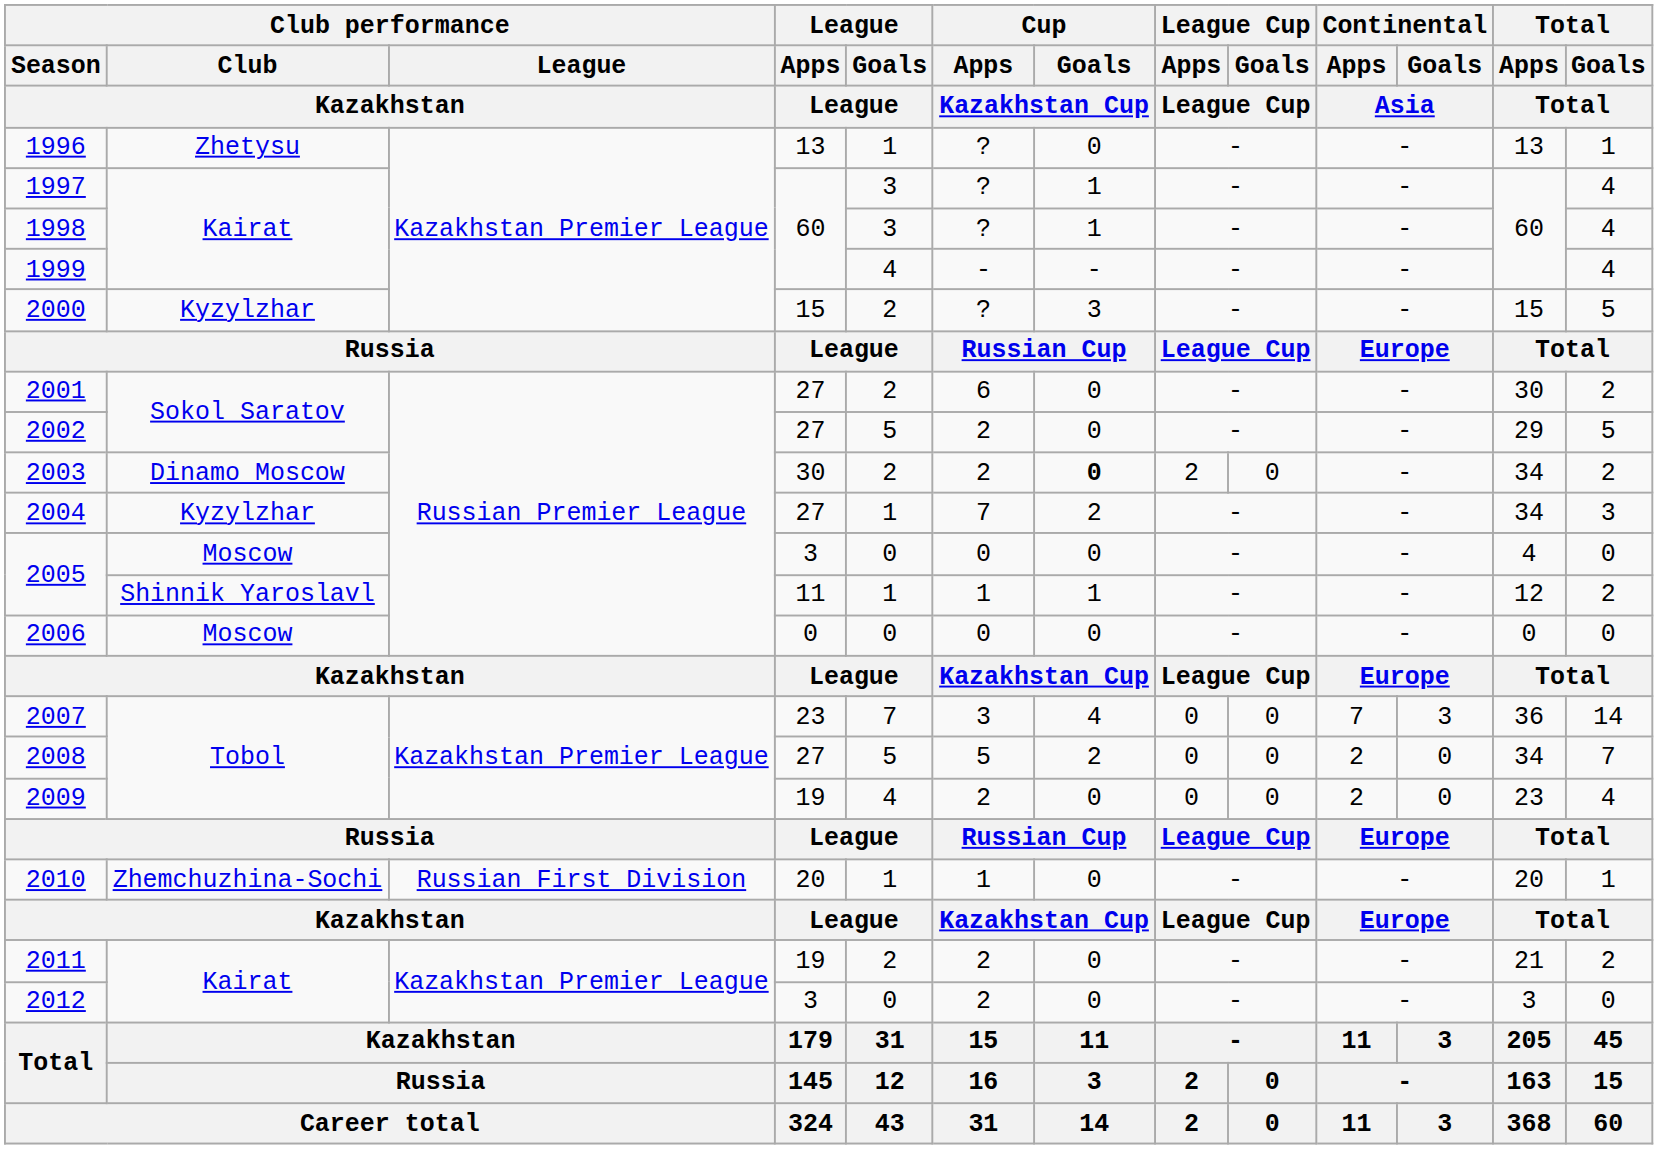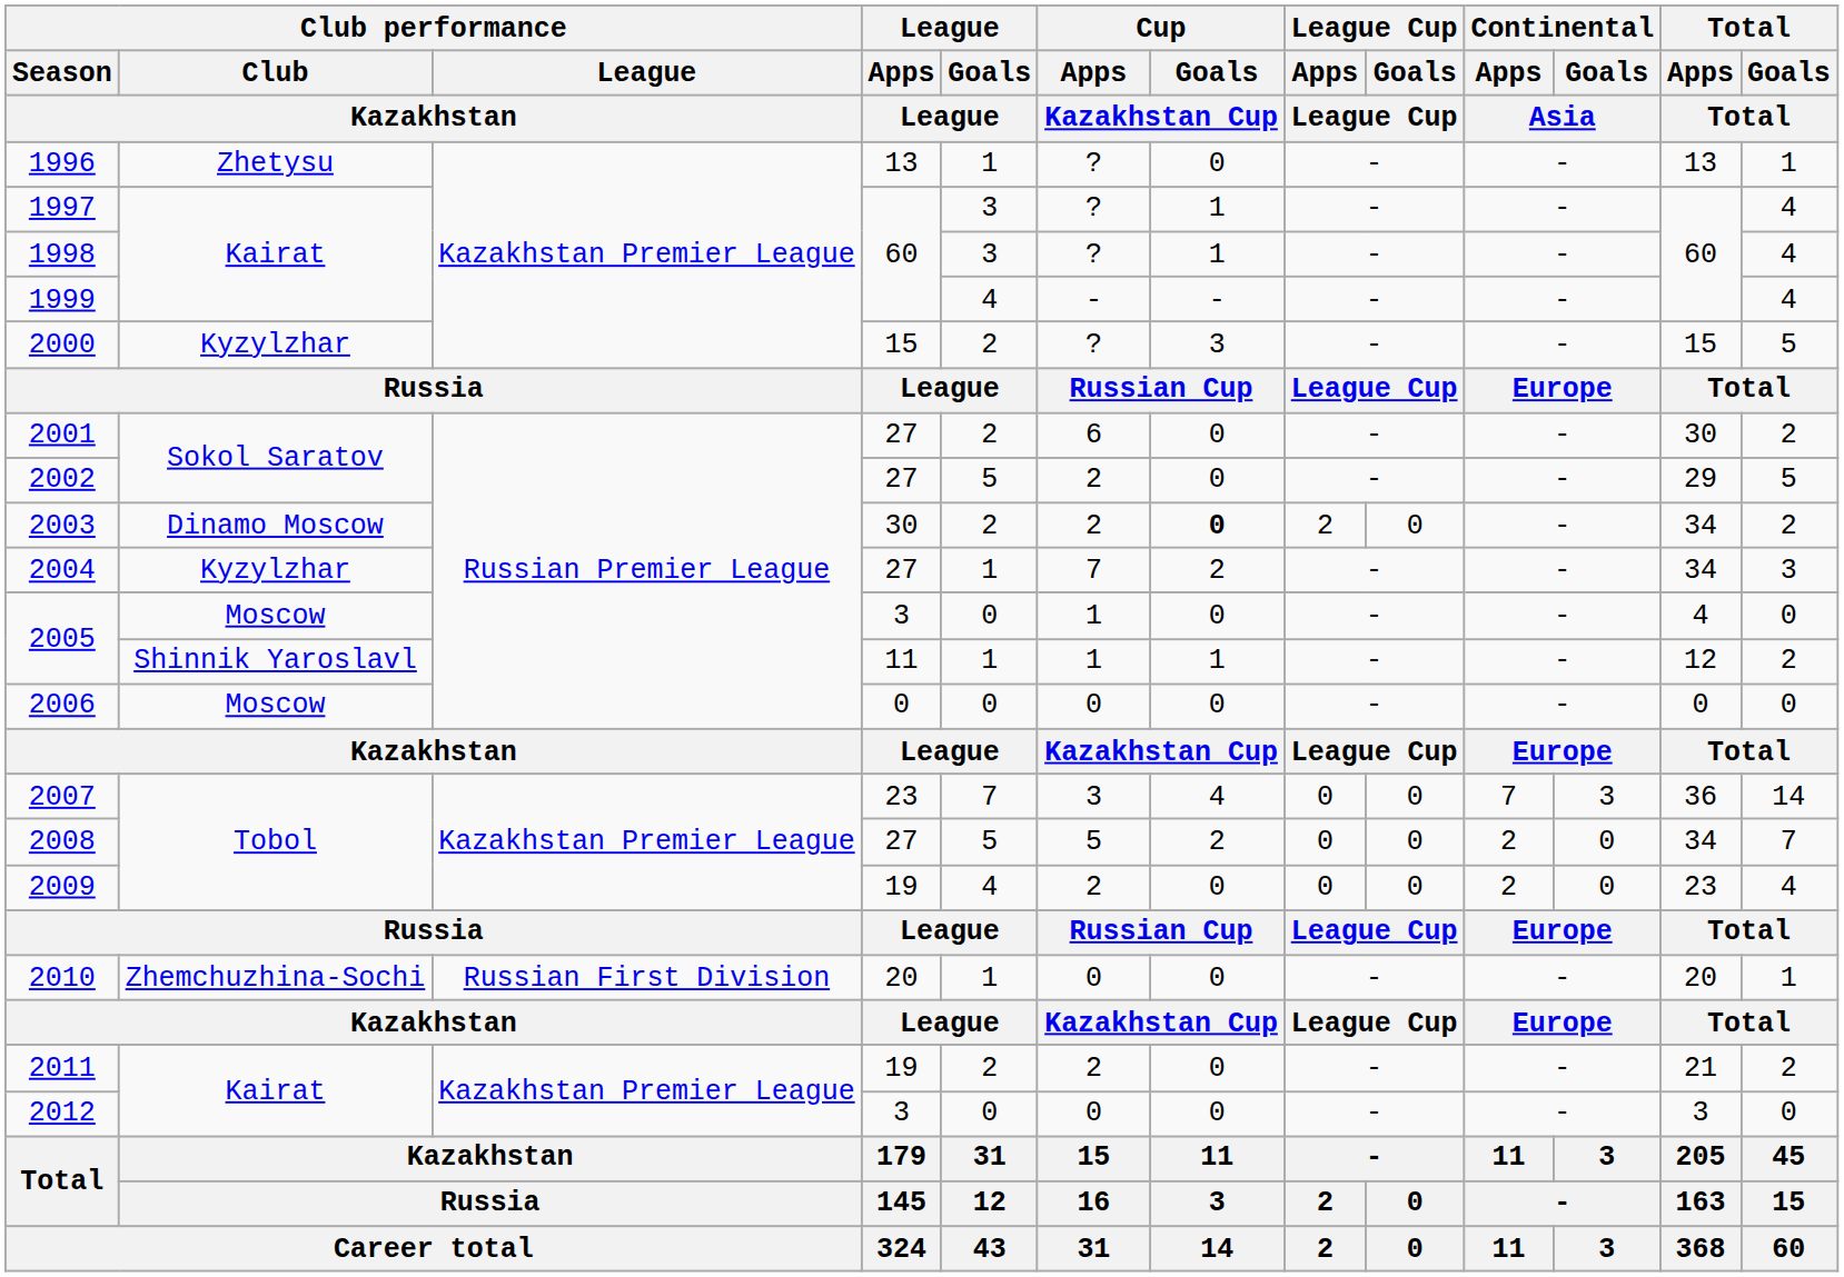2005 / 3 | Cup / Apps / Kazakhstan Cup: 0 -> 1
2010 | Cup / Apps / Kazakhstan Cup: 1 -> 0
2012 | Cup / Apps / Kazakhstan Cup: 2 -> 0
